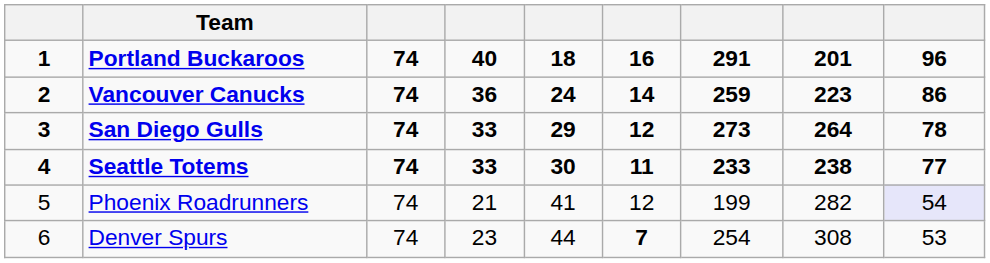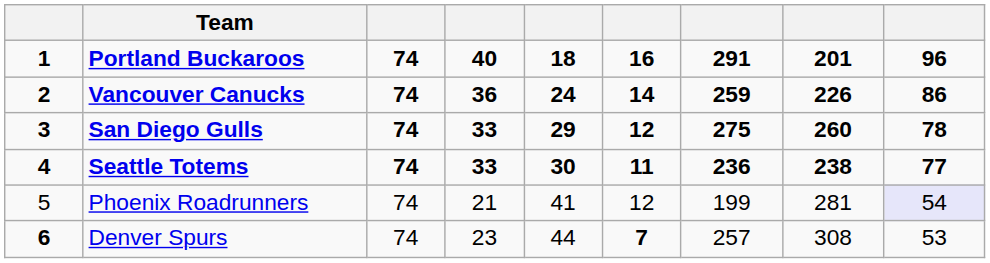Vancouver Canucks | column 8: 223 -> 226
San Diego Gulls | column 7: 273 -> 275
San Diego Gulls | column 8: 264 -> 260
Seattle Totems | column 7: 233 -> 236
Phoenix Roadrunners | column 8: 282 -> 281
Denver Spurs | column 1: normal -> bold
Denver Spurs | column 7: 254 -> 257
